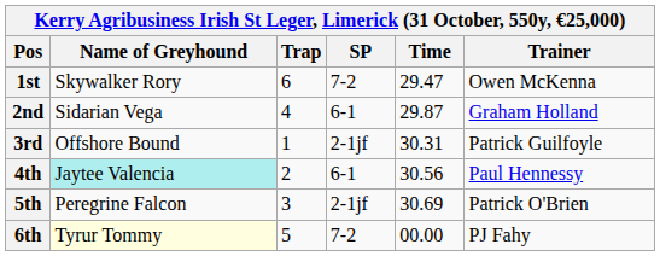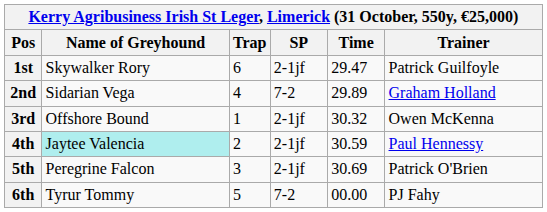1st | SP: 7-2 -> 2-1jf
1st | Trainer: Owen McKenna -> Patrick Guilfoyle
2nd | SP: 6-1 -> 7-2
2nd | Time: 29.87 -> 29.89
3rd | Time: 30.31 -> 30.32
3rd | Trainer: Patrick Guilfoyle -> Owen McKenna
4th | SP: 6-1 -> 2-1jf
4th | Time: 30.56 -> 30.59
6th | Name of Greyhound: lightyellow background -> no background
